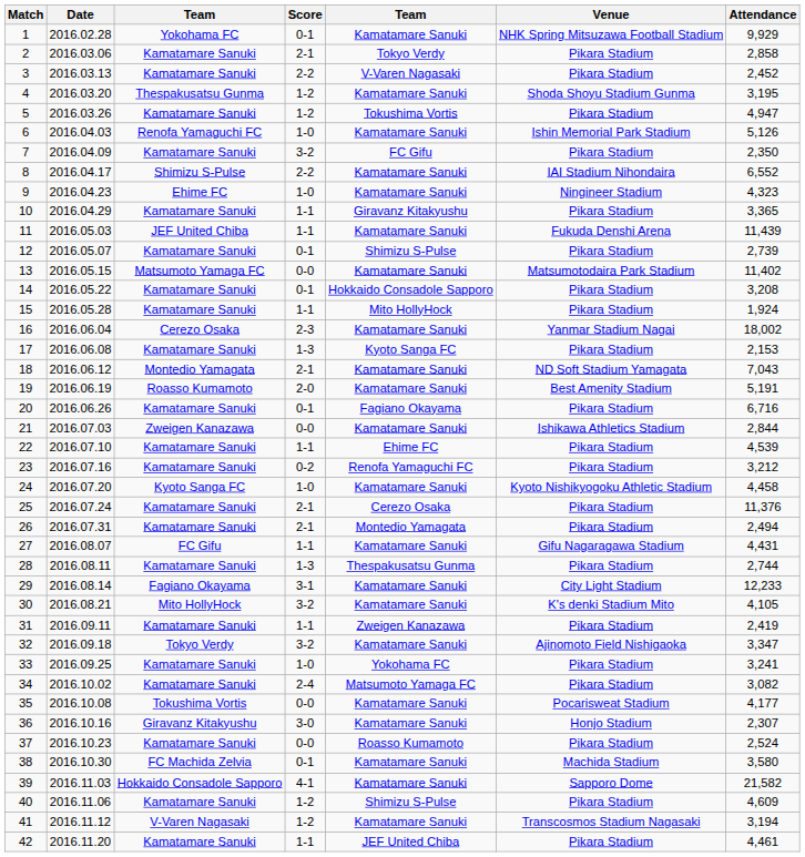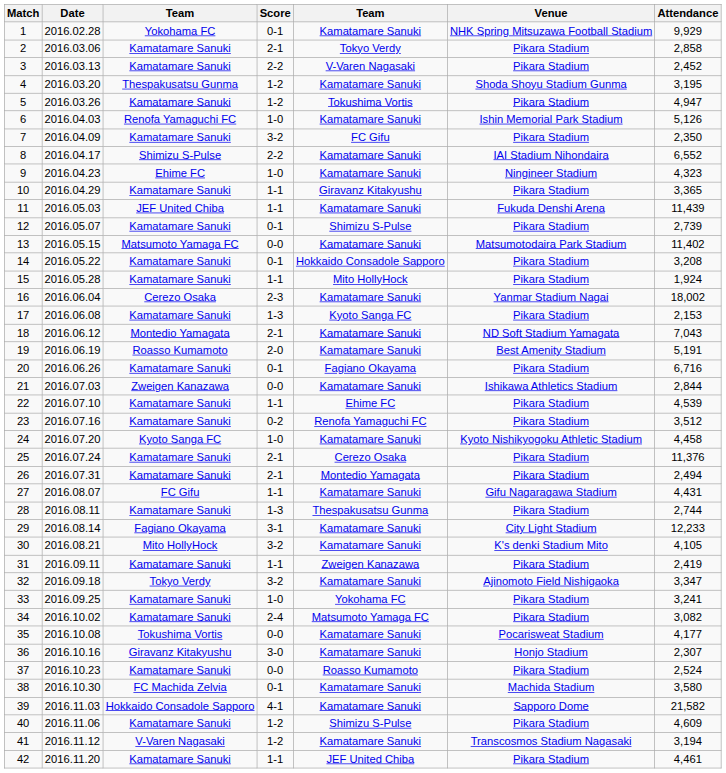23 | Attendance: 3,212 -> 3,512
